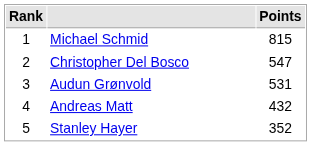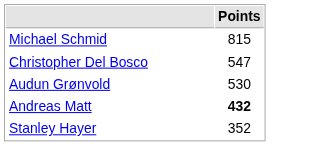- column: Rank | 1 | 2 | 3 | 4 | 5
Audun Grønvold | Points: 531 -> 530
Andreas Matt | Points: normal -> bold
